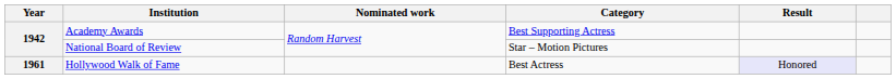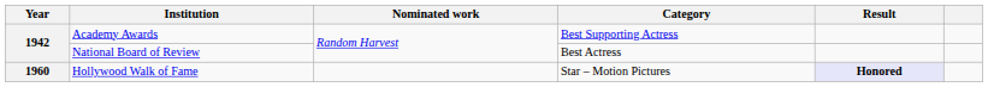National Board of Review | Category: Star – Motion Pictures -> Best Actress
Hollywood Walk of Fame | Year: 1961 -> 1960
Hollywood Walk of Fame | Category: Best Actress -> Star – Motion Pictures
Hollywood Walk of Fame | Result: normal -> bold
